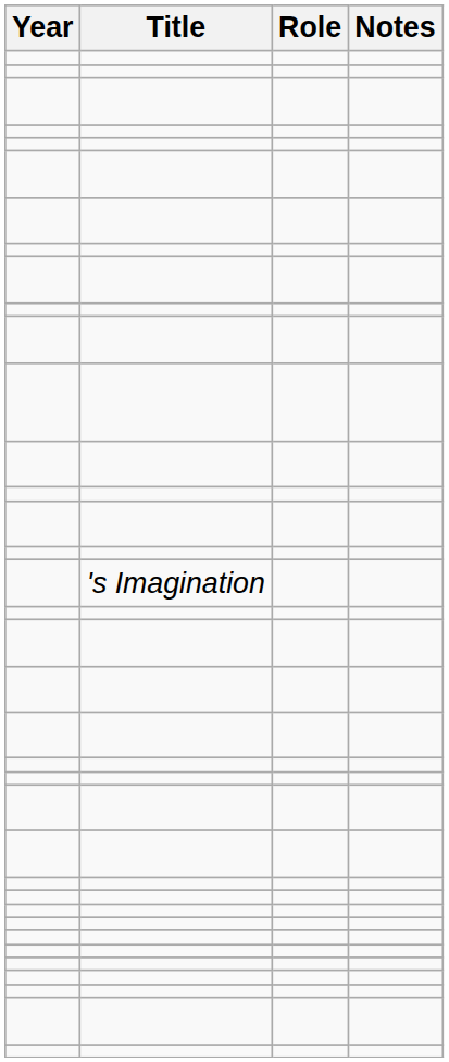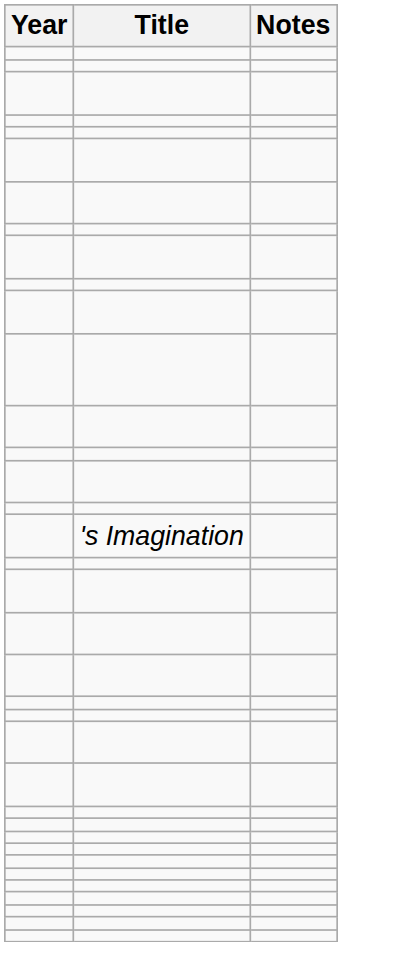- column: Role
